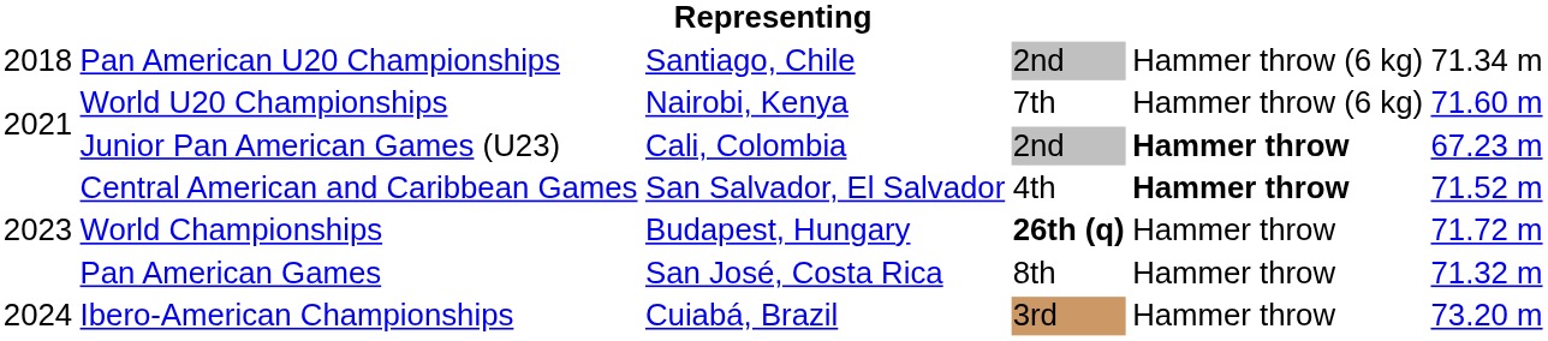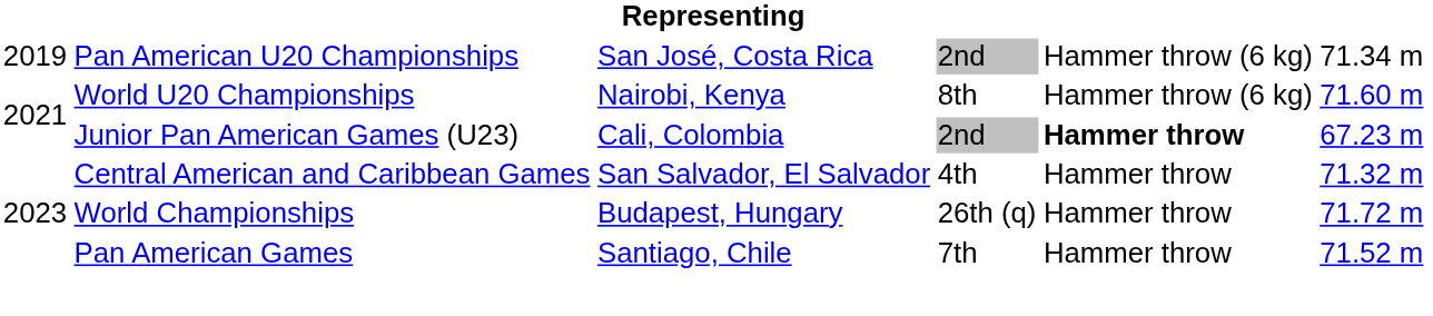Pan American U20 Championships | column 1: 2018 -> 2019
Pan American U20 Championships | column 3: Santiago, Chile -> San José, Costa Rica
World U20 Championships | column 4: 7th -> 8th
Central American and Caribbean Games | column 5: bold -> normal
Central American and Caribbean Games | column 6: 71.52 m -> 71.32 m
World Championships | column 4: bold -> normal
Pan American Games | column 3: San José, Costa Rica -> Santiago, Chile
Pan American Games | column 4: 8th -> 7th
Pan American Games | column 6: 71.32 m -> 71.52 m
- row: 2024 | Ibero-American Championships | Cuiabá, Brazil | 3rd | Hammer throw | 73.20 m
